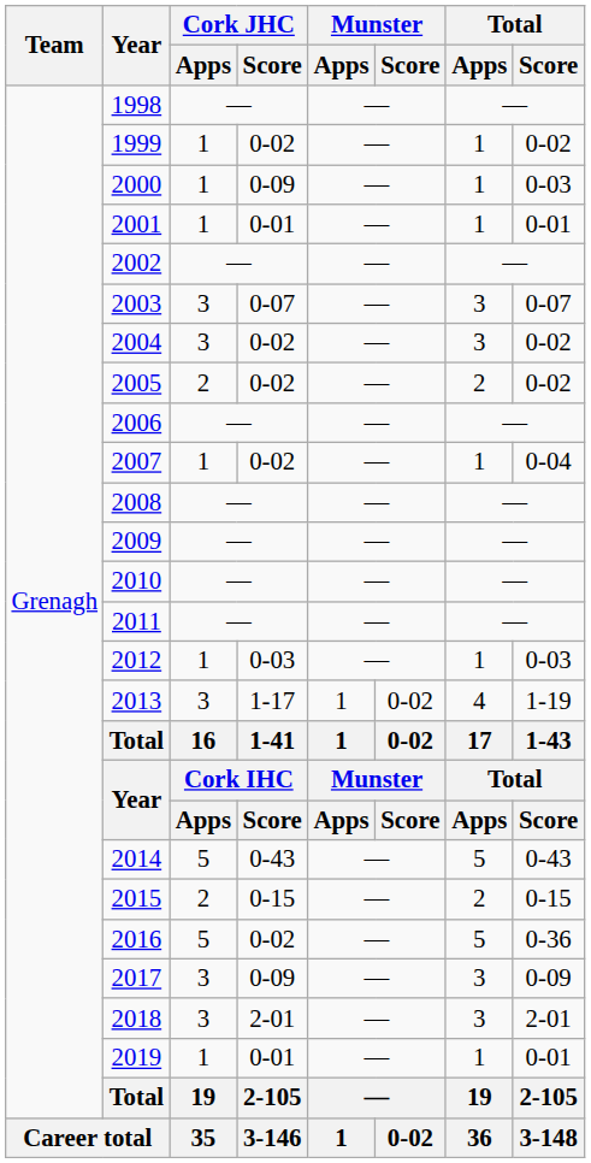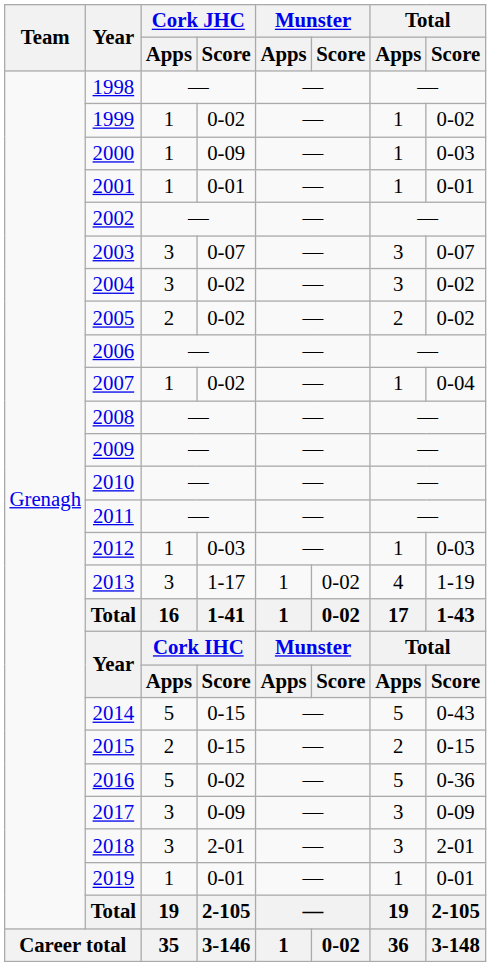2014 | Cork JHC / Score: 0-43 -> 0-15
